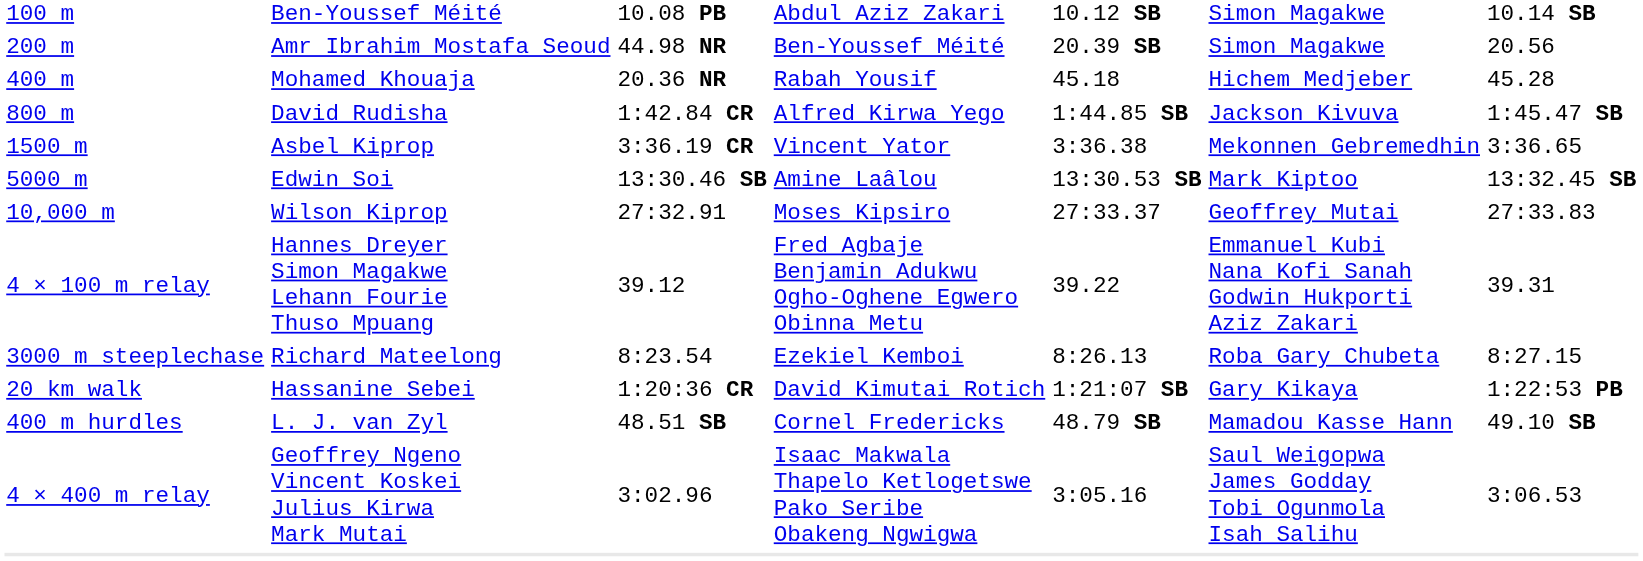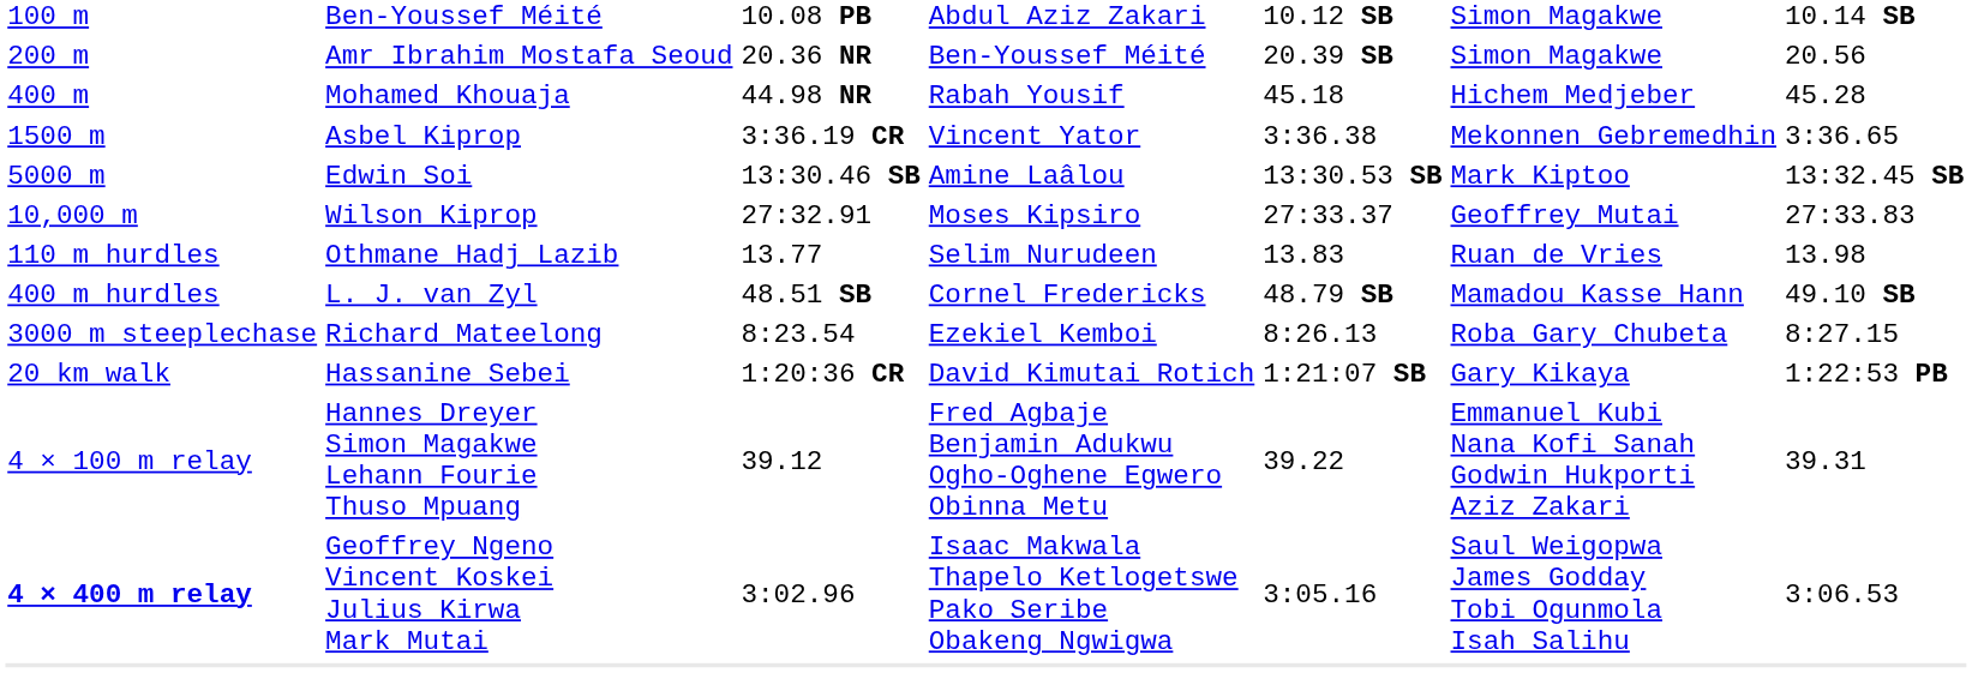Amr Ibrahim Mostafa Seoud | column 3: 44.98 NR -> 20.36 NR
Mohamed Khouaja | column 3: 20.36 NR -> 44.98 NR
- row: 800 m | David Rudisha | 1:42.84 CR | Alfred Kirwa Yego | 1:44.85 SB | Jackson Kivuva | 1:45.47 SB
+ row: 110 m hurdles | Othmane Hadj Lazib | 13.77 | Selim Nurudeen | 13.83 | Ruan de Vries | 13.98
rows swapped: L. J. van Zyl <-> Hannes Dreyer Simon Magakwe Lehann Fourie Thuso Mpuang
Geoffrey Ngeno Vincent Koskei Julius Kirwa Mark Mutai | column 1: normal -> bold
